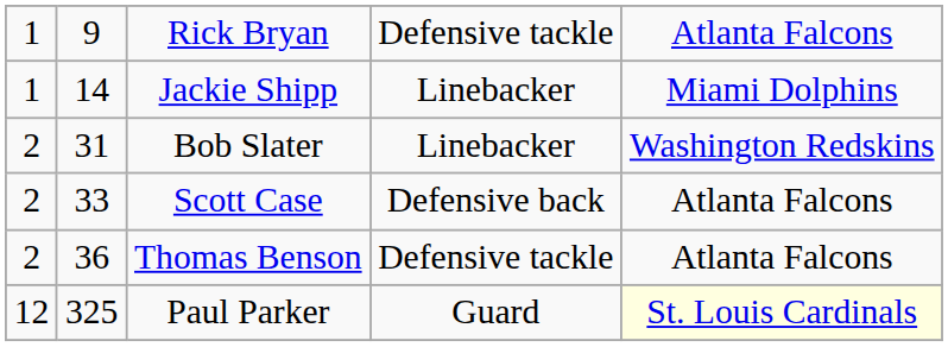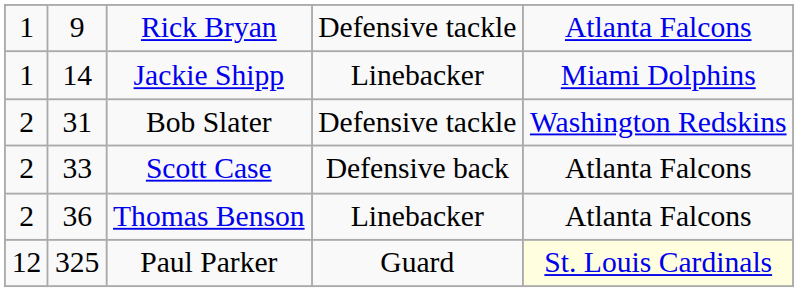Bob Slater | column 4: Linebacker -> Defensive tackle
Thomas Benson | column 4: Defensive tackle -> Linebacker
